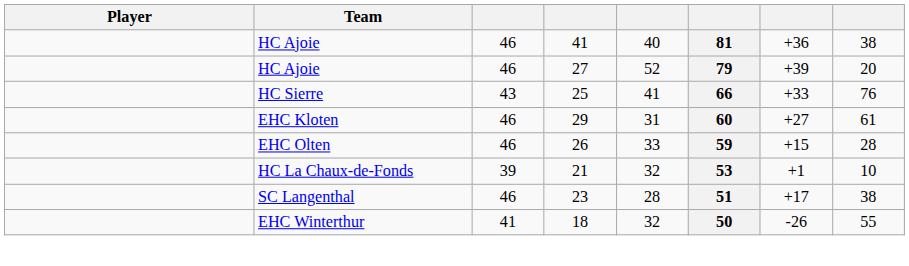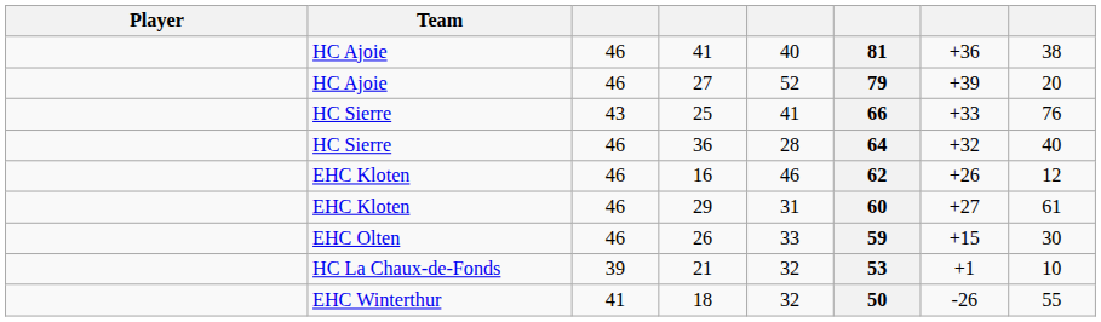+ row: HC Sierre | 46 | 36 | 28 | 64 | +32 | 40
+ row: EHC Kloten | 46 | 16 | 46 | 62 | +26 | 12
26 | column 8: 28 -> 30
- row: SC Langenthal | 46 | 23 | 28 | 51 | +17 | 38
